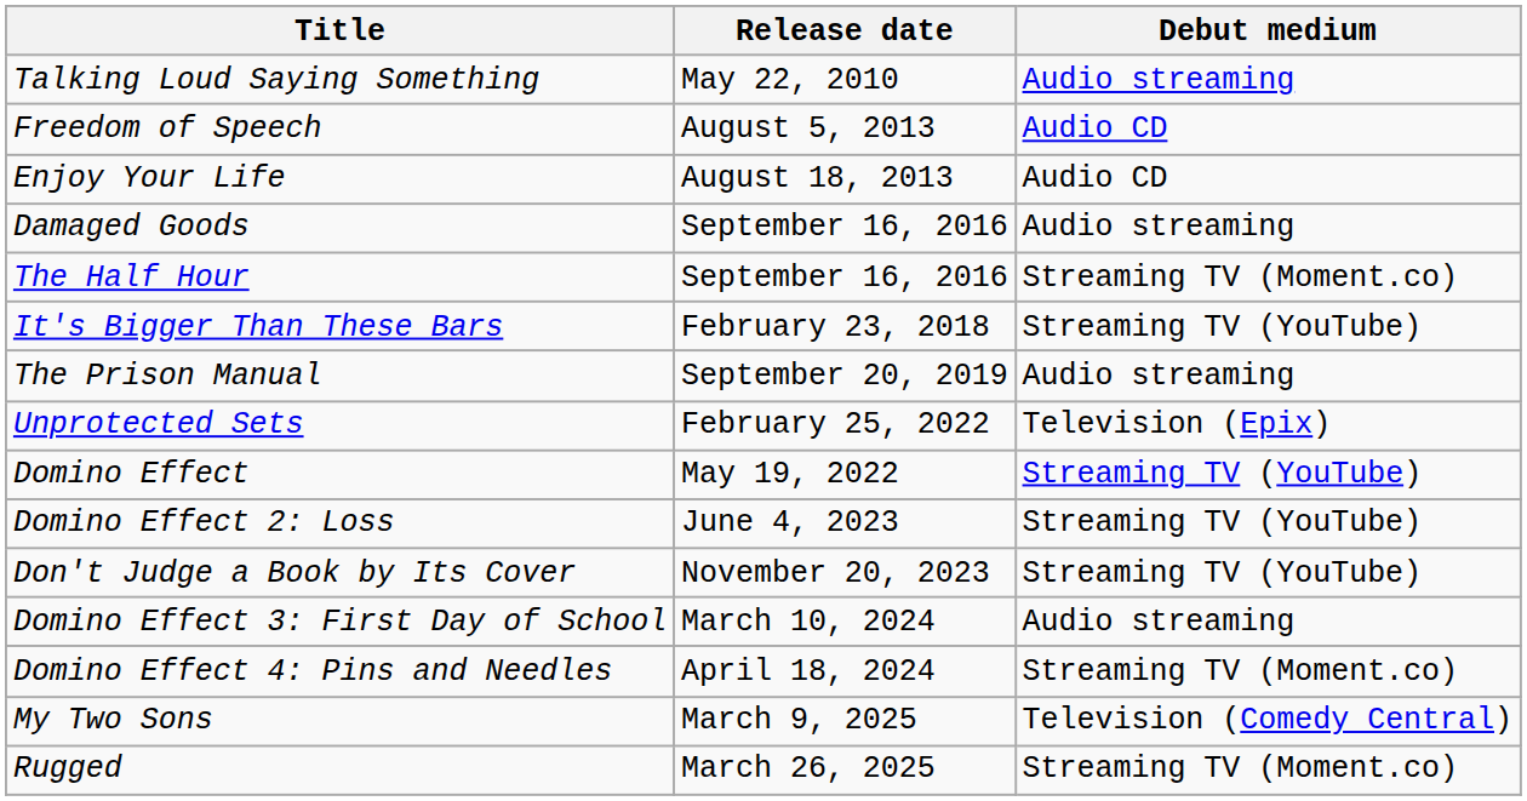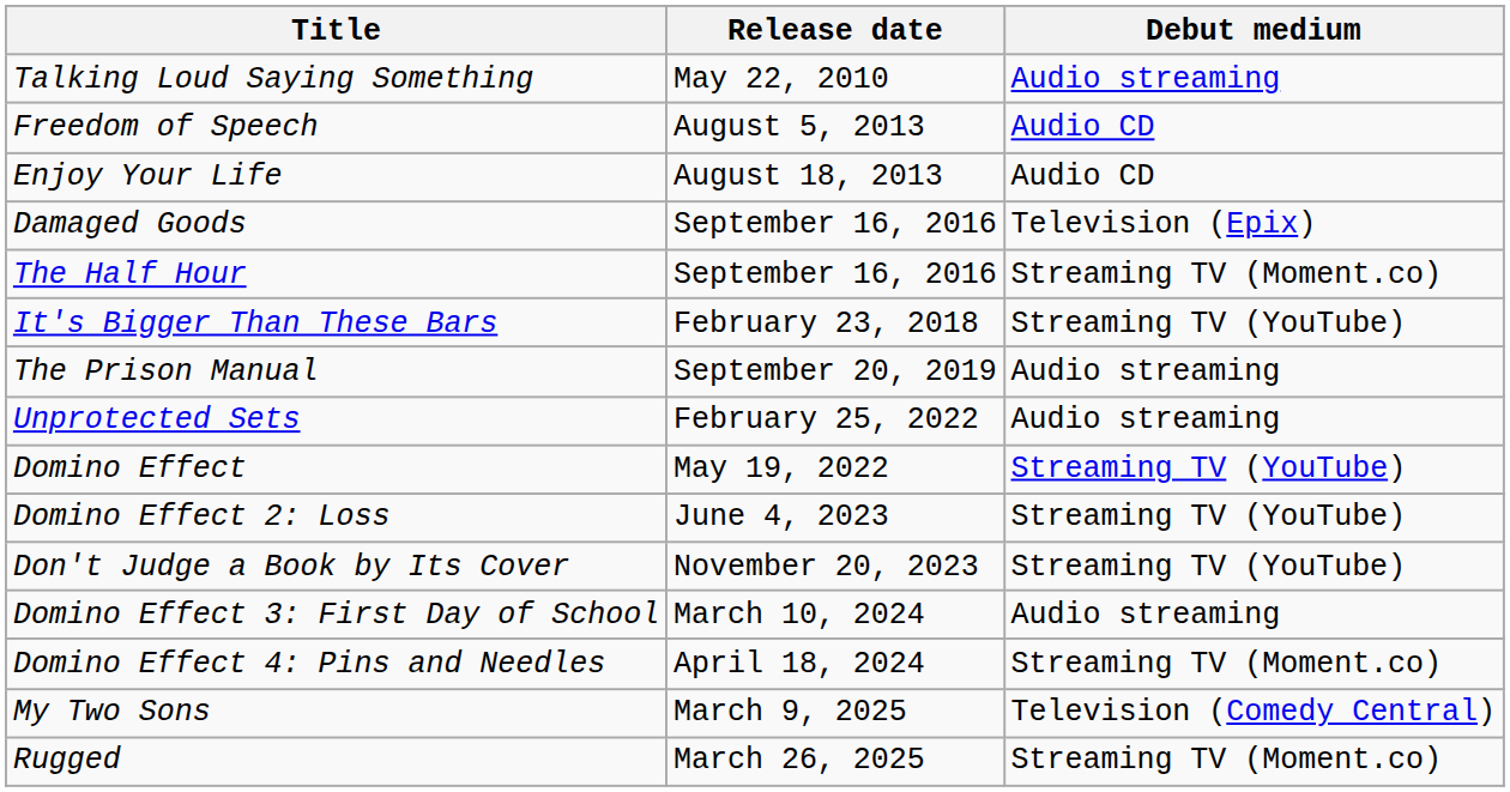Damaged Goods | Debut medium: Audio streaming -> Television (Epix)
Unprotected Sets | Debut medium: Television (Epix) -> Audio streaming
